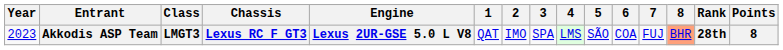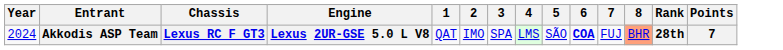- column: Class | LMGT3
Akkodis ASP Team | Year: 2023 -> 2024
Akkodis ASP Team | 6: normal -> bold
Akkodis ASP Team | Points: 8 -> 7
